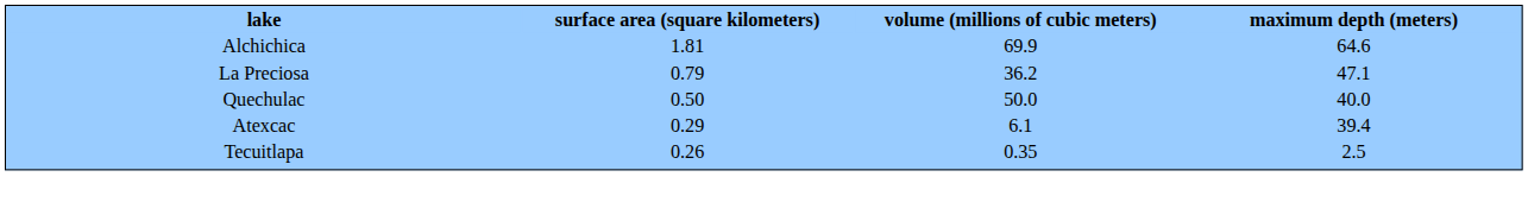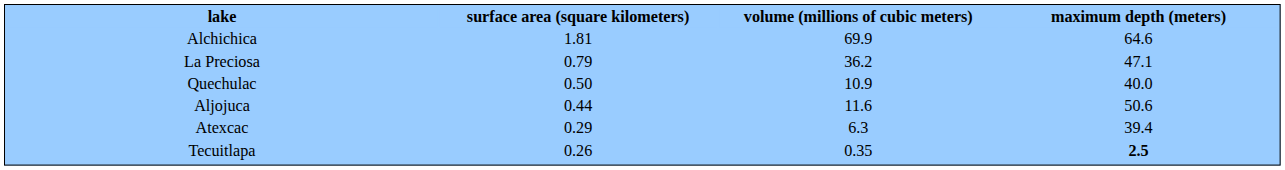Quechulac | volume (millions of cubic meters): 50.0 -> 10.9
+ row: Aljojuca | 0.44 | 11.6 | 50.6
Atexcac | volume (millions of cubic meters): 6.1 -> 6.3
Tecuitlapa | maximum depth (meters): normal -> bold
